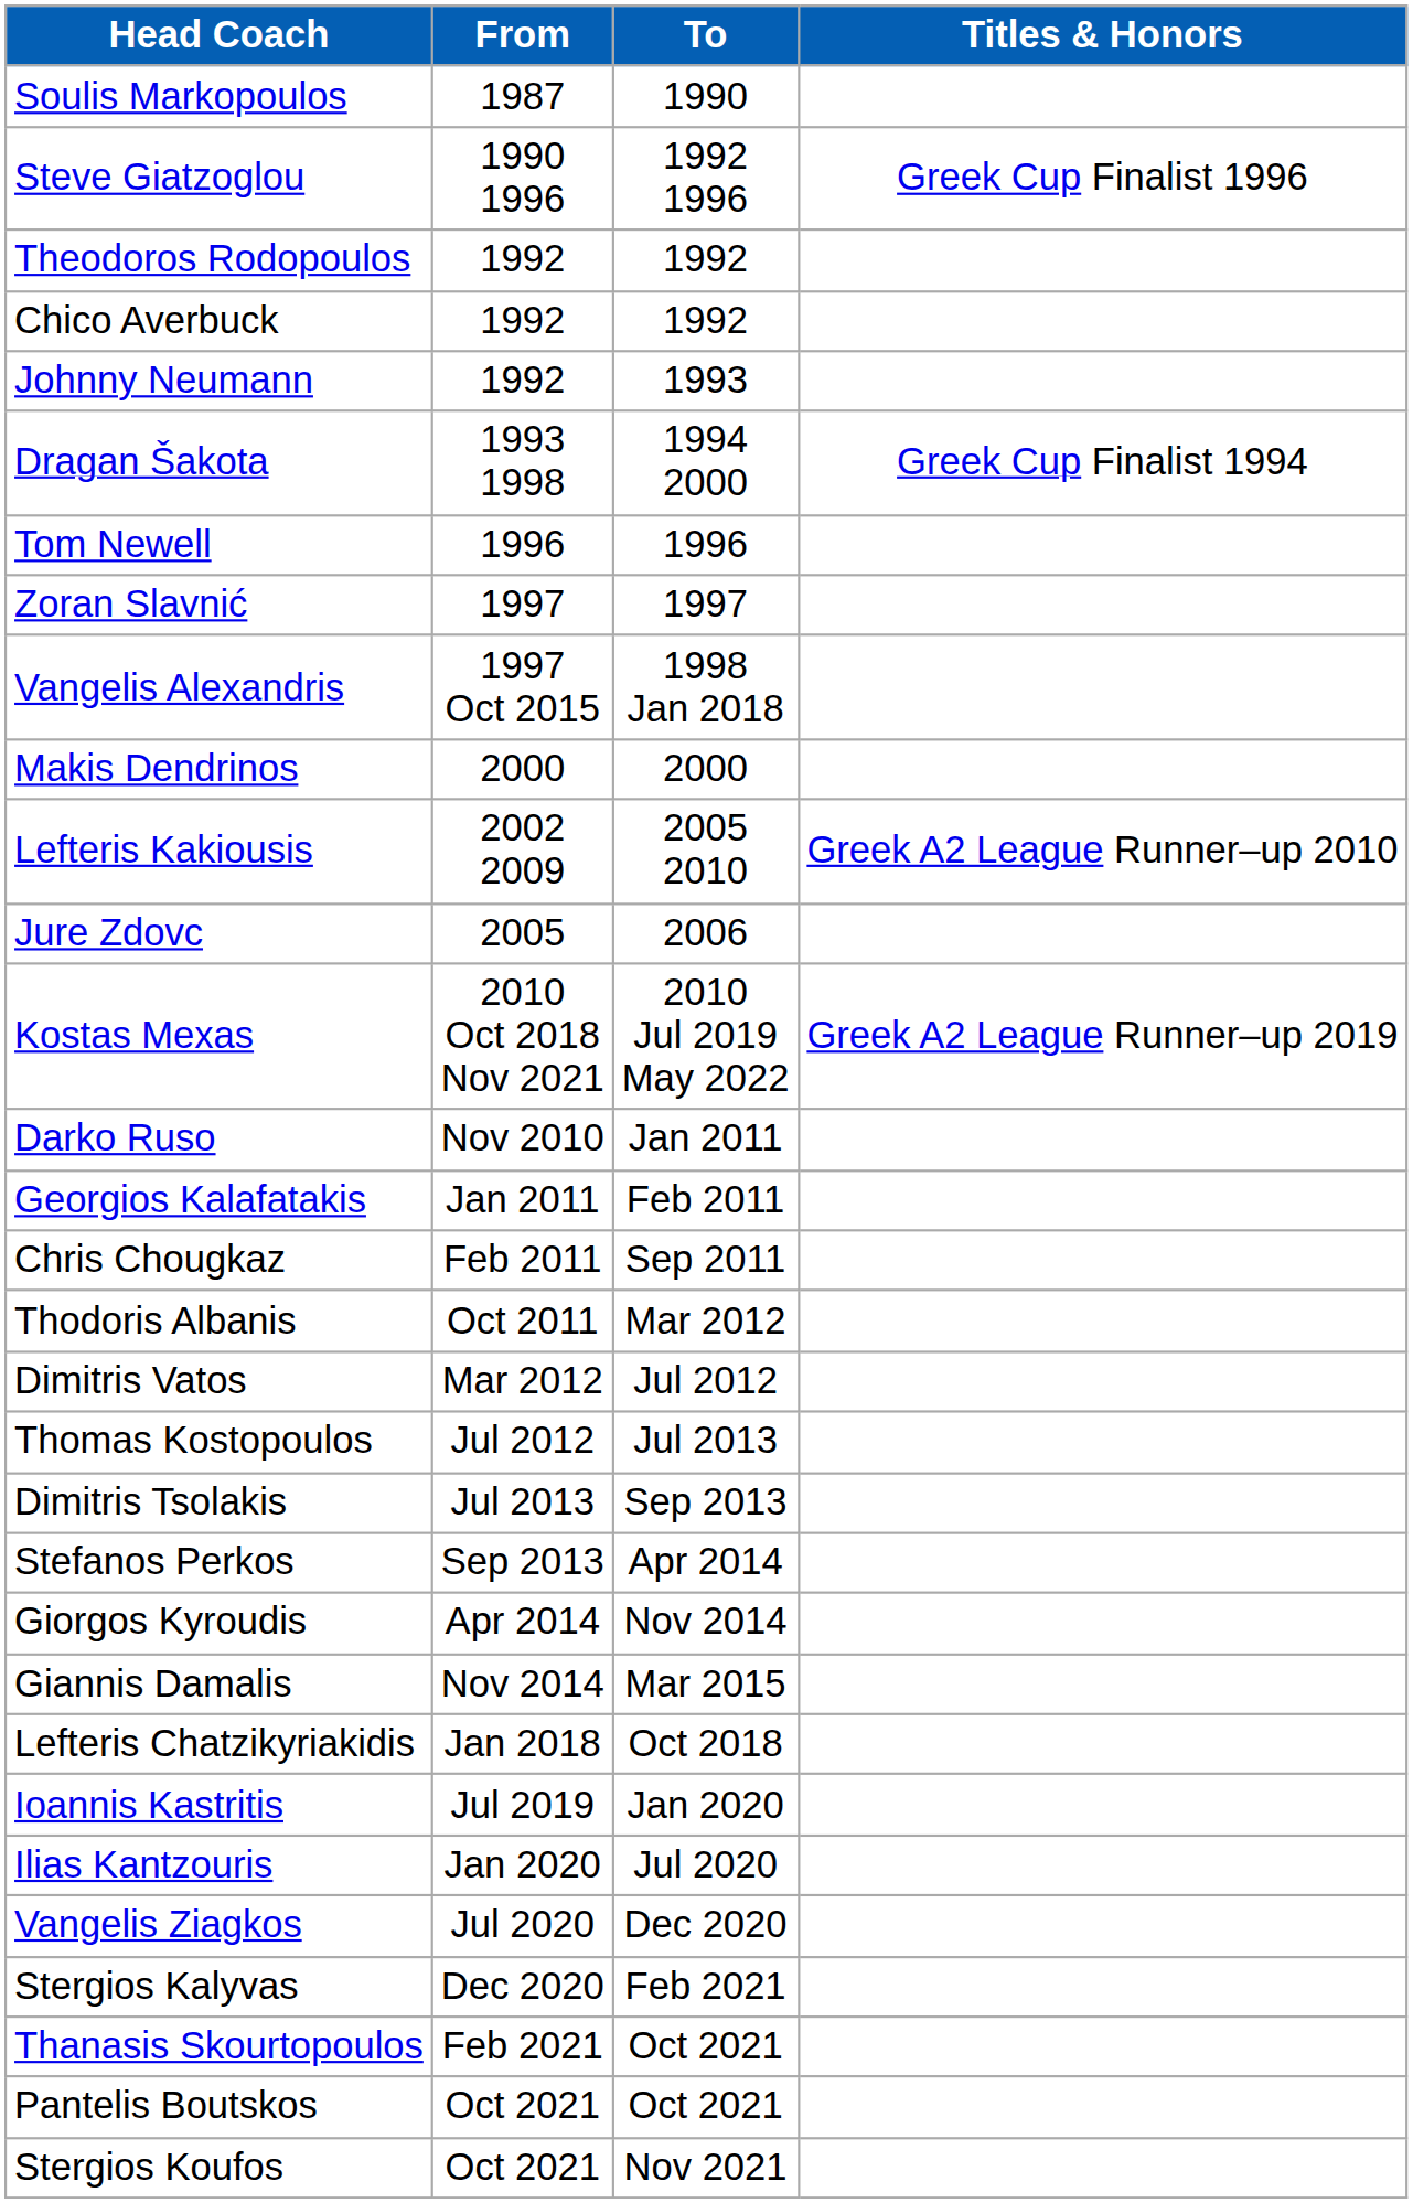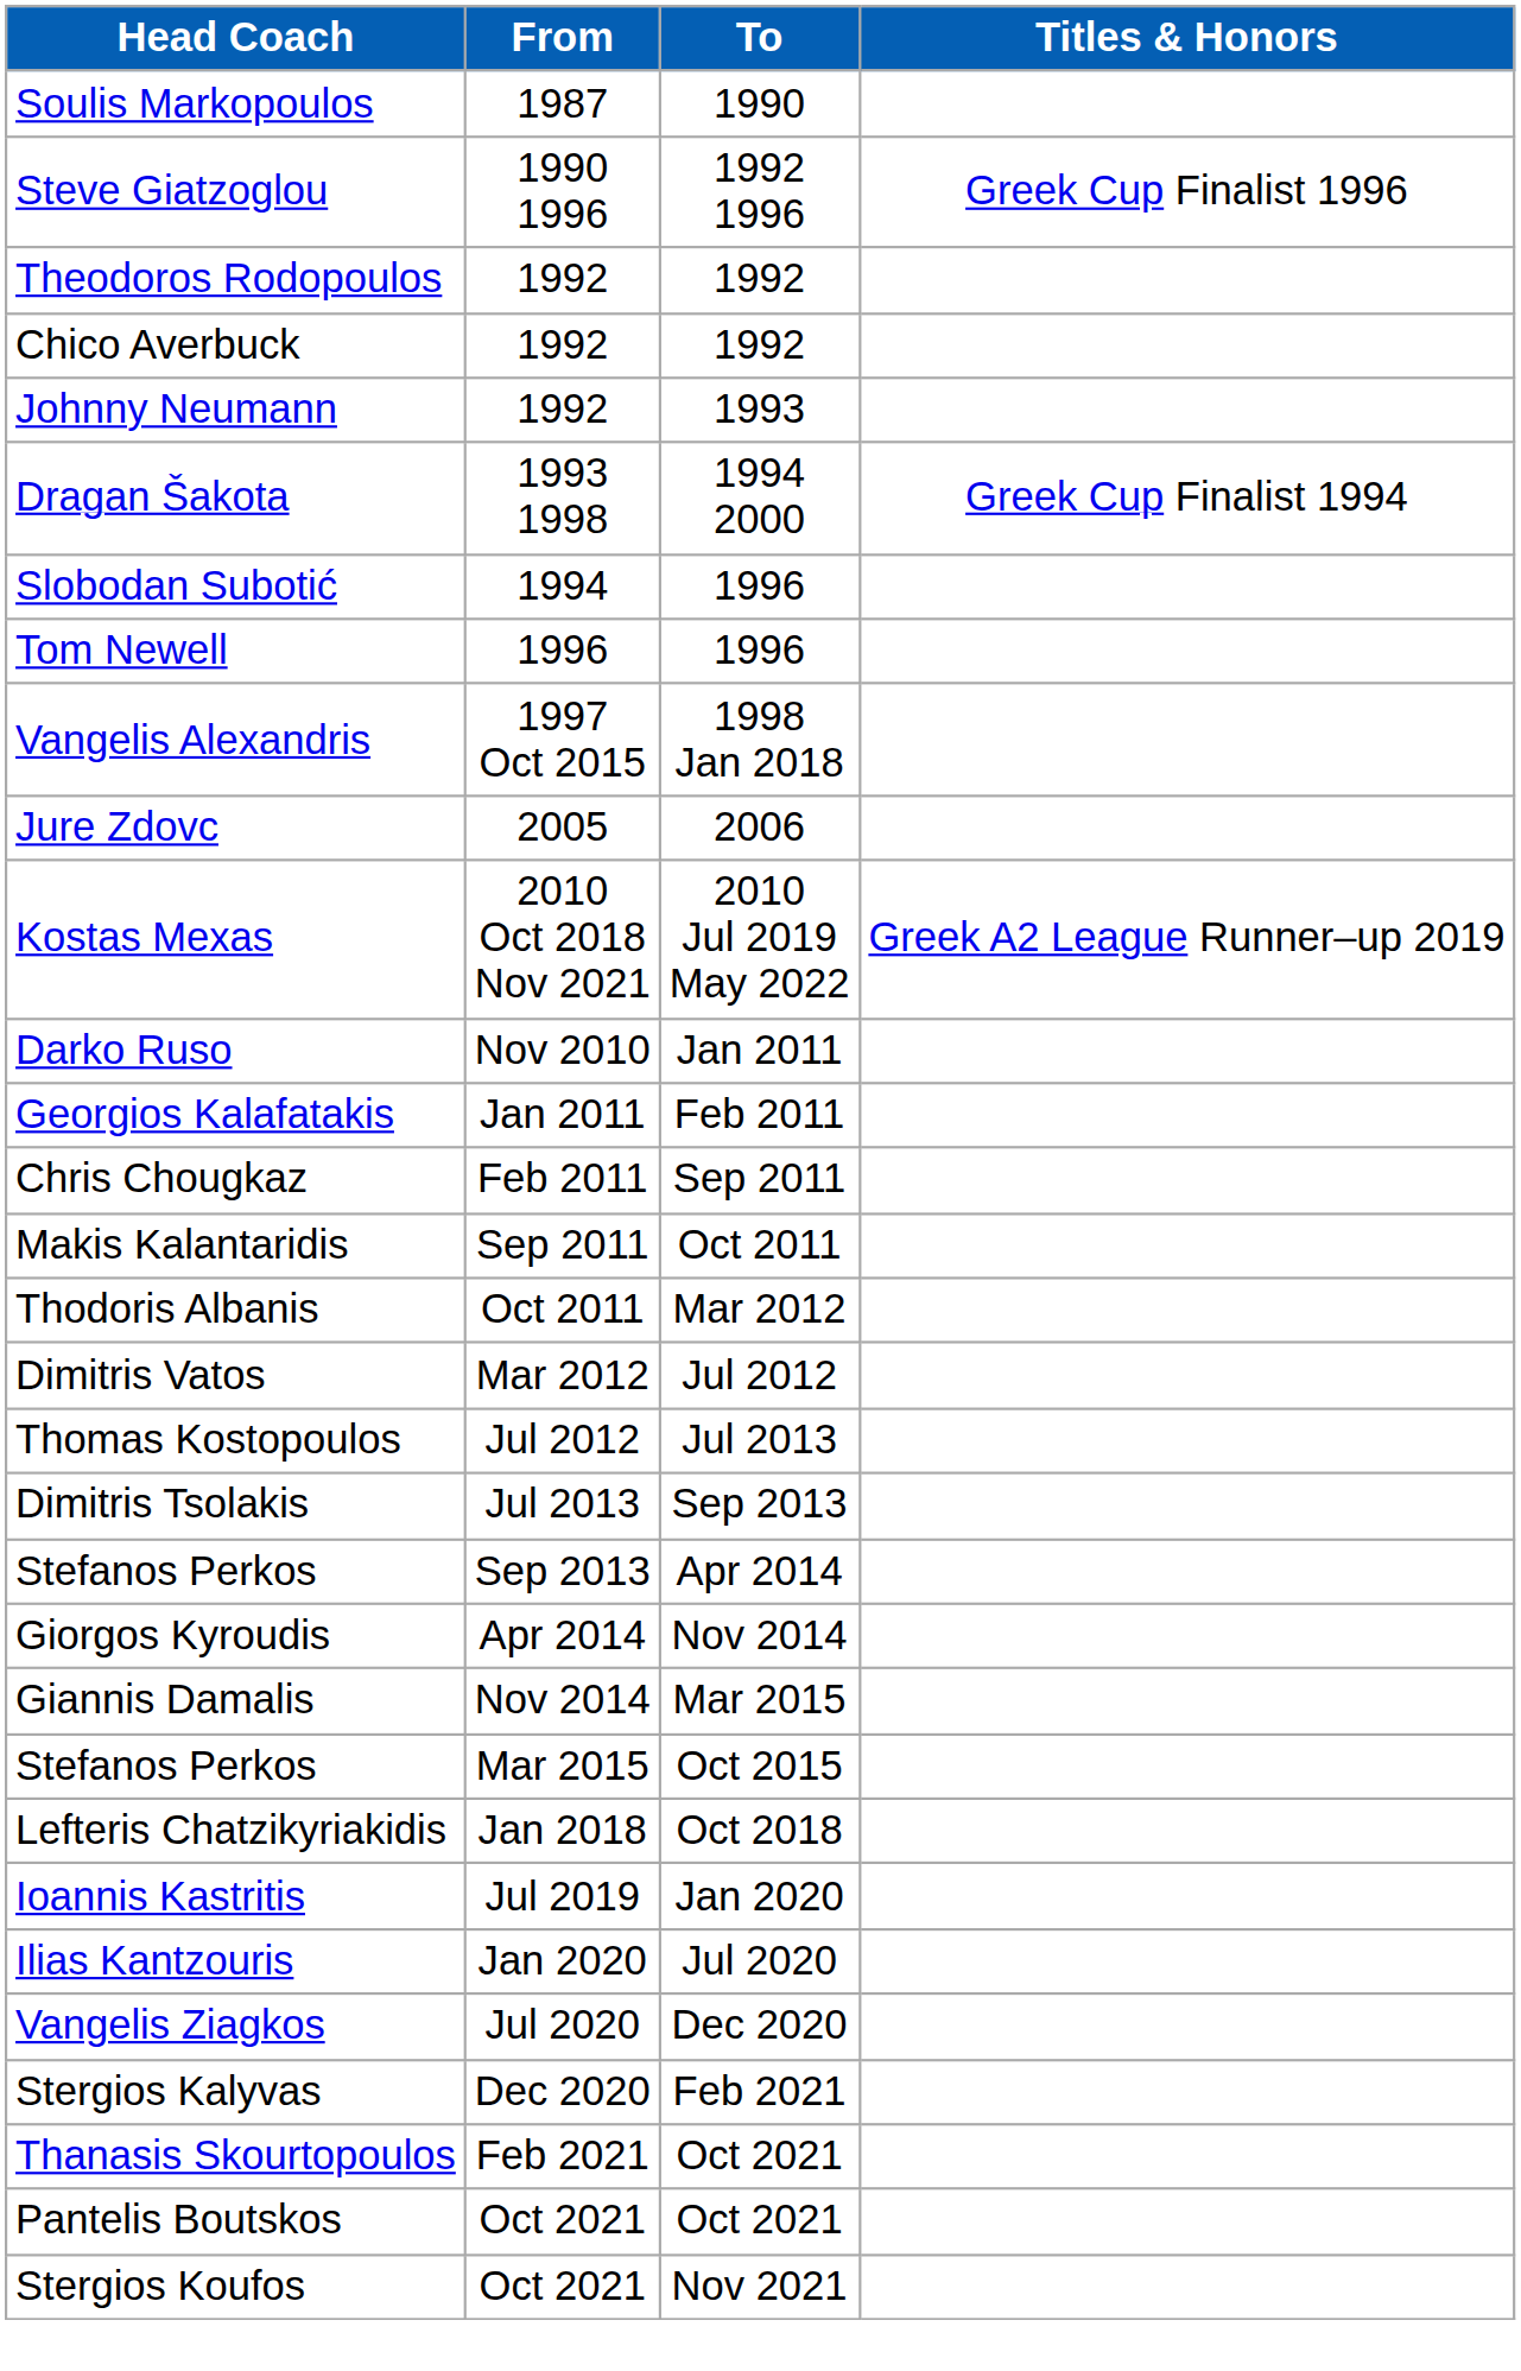+ row: Slobodan Subotić | 1994 | 1996
- row: Zoran Slavnić | 1997 | 1997
- row: Makis Dendrinos | 2000 | 2000
- row: Lefteris Kakiousis | 2002 2009 | 2005 2010 | Greek A2 League Runner–up 2010
+ row: Makis Kalantaridis | Sep 2011 | Oct 2011
+ row: Stefanos Perkos | Mar 2015 | Oct 2015
